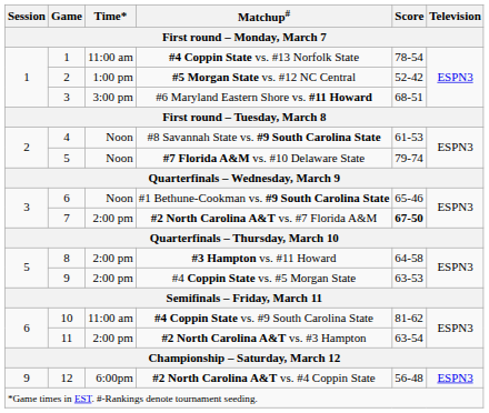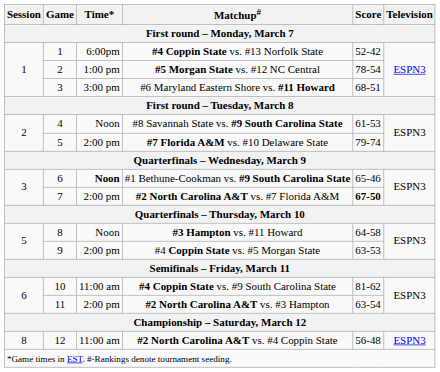#4 Coppin State vs. #13 Norfolk State | Time*: 11:00 am -> 6:00pm
#4 Coppin State vs. #13 Norfolk State | Score: 78-54 -> 52-42
#5 Morgan State vs. #12 NC Central | Score: 52-42 -> 78-54
#7 Florida A&M vs. #10 Delaware State | Time*: Noon -> 2:00 pm
#1 Bethune-Cookman vs. #9 South Carolina State | Time*: normal -> bold
#3 Hampton vs. #11 Howard | Time*: 2:00 pm -> Noon
#2 North Carolina A&T vs. #4 Coppin State | Session: 9 -> 8
#2 North Carolina A&T vs. #4 Coppin State | Time*: 6:00pm -> 11:00 am
